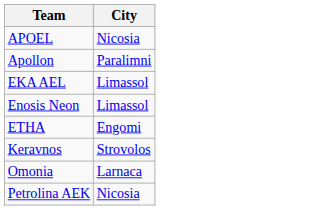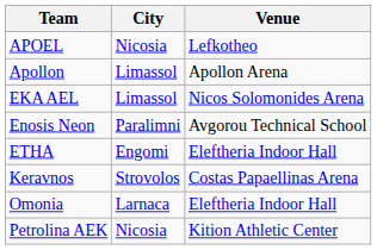+ column: Venue | Lefkotheo | Apollon Arena | Nicos Solomonides Arena | Avgorou Technical School | Eleftheria Indoor Hall | Costas Papaellinas Arena | Eleftheria Indoor Hall | Kition Athletic Center
Apollon | City: Paralimni -> Limassol
Enosis Neon | City: Limassol -> Paralimni
